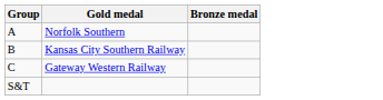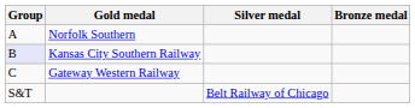+ column: Silver medal | Belt Railway of Chicago
Kansas City Southern Railway | Group: no background -> lavender background
